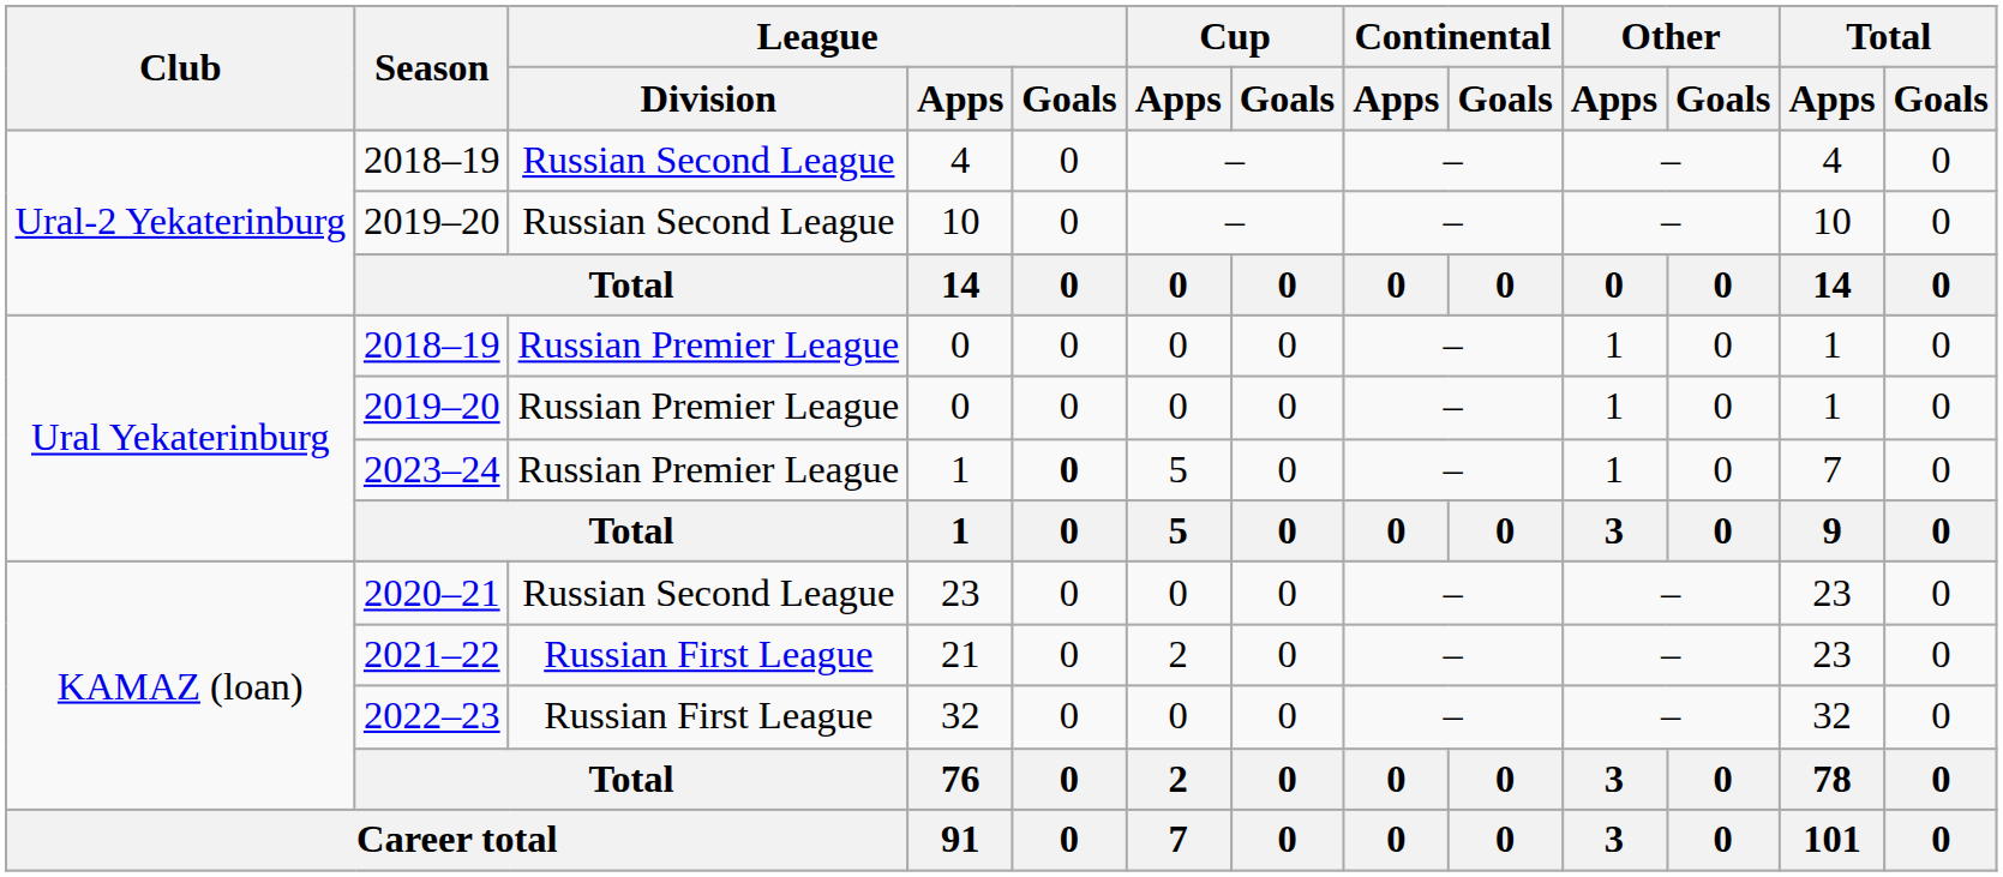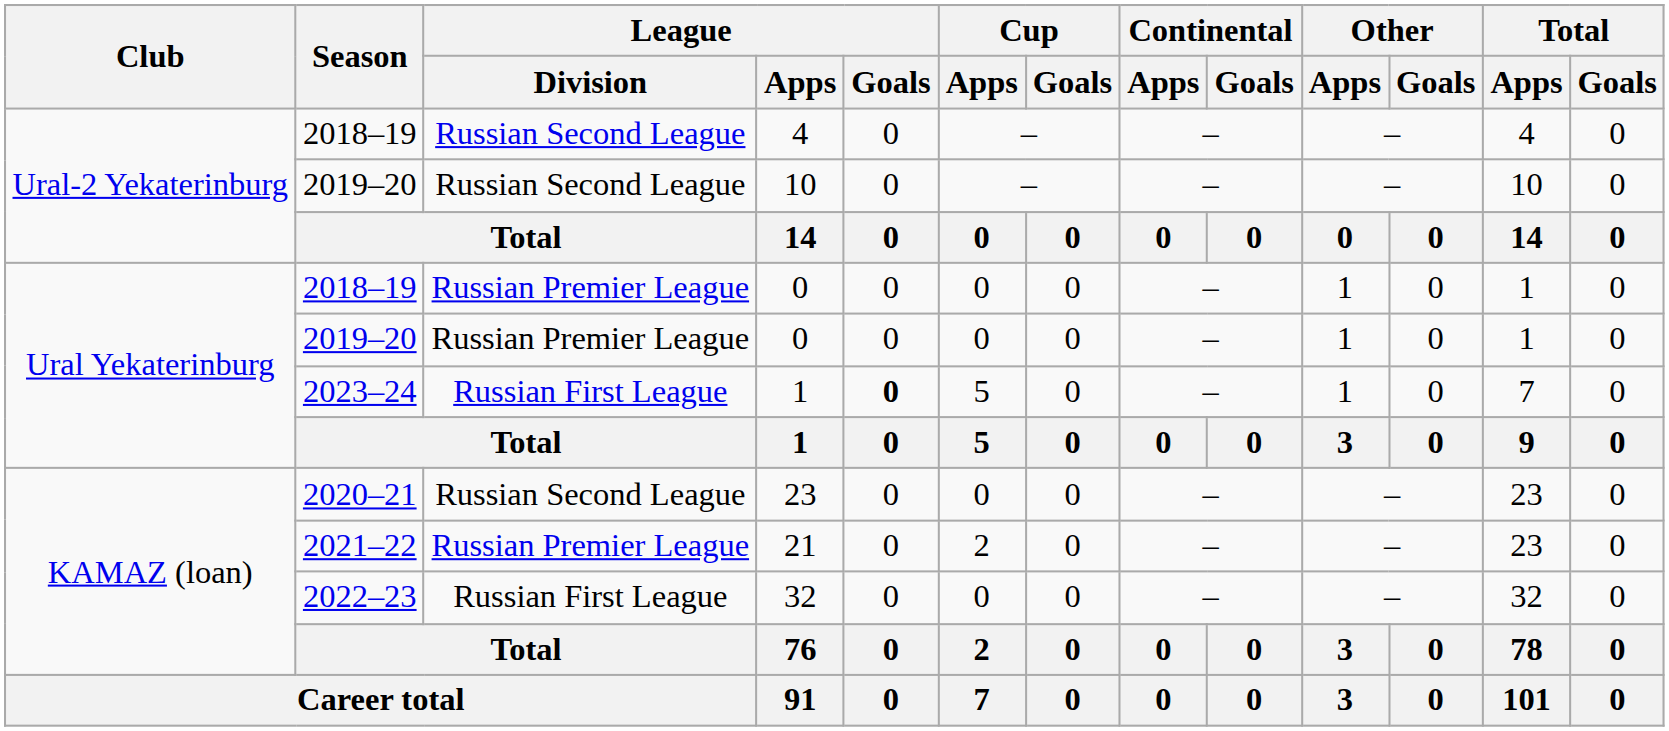2023–24 / 1 | League / Division: Russian Premier League -> Russian First League
21 | League / Division: Russian First League -> Russian Premier League
